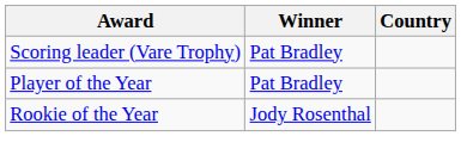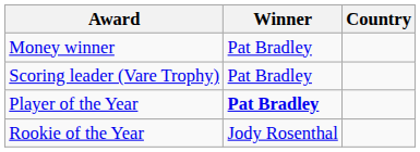+ row: Money winner | Pat Bradley
Player of the Year | Winner: normal -> bold
